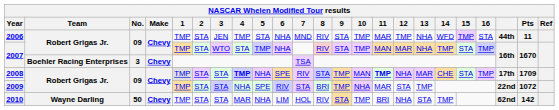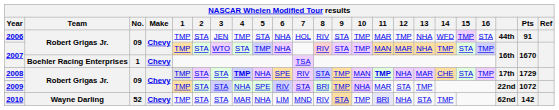2006 | 7: MND -> HOL
2006 | Pts: 11 -> 91
2007 / Boehler Racing Enterprises | No.: 3 -> 1
2008 | Pts: 1709 -> 1729
2010 | No.: 50 -> 52
2010 | 7: HOL -> MND
2010 | 11: no background -> lavender background
